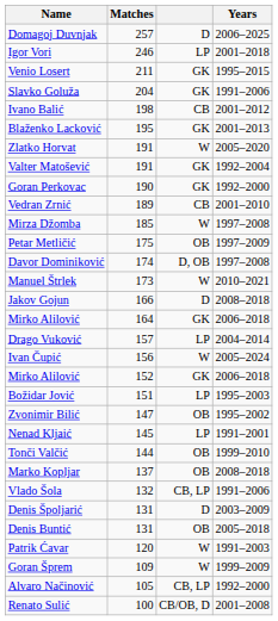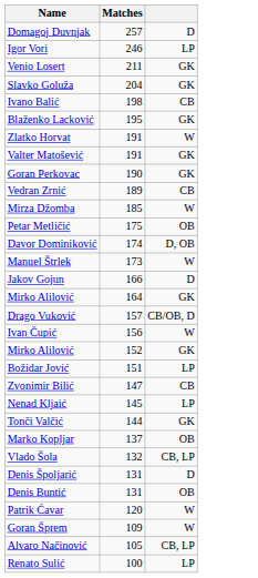- column: Years | 2006–2025 | 2001–2018 | 1995–2015 | 1991–2006 | 2001–2012 | 2001–2013 | 2005–2020 | 1992–2004 | 1992–2000 | 2001–2010 | 1997–2008 | 1997–2009 | 1997–2008 | 2010–2021 | 2008–2018 | 2006–2018 | 2004–2014 | 2005–2024 | 2006–2018 | 1995–2003 | 1995–2002 | 1991–2001 | 1999–2010 | 2008–2018 | 1991–2006 | 2003–2009 | 2005–2018 | 1991–2003 | 1999–2009 | 1992–2000 | 2001–2008
Drago Vuković | column 3: LP -> CB/OB, D
Zvonimir Bilić | column 3: OB -> CB
Tonči Valčić | column 3: OB -> GK
Renato Sulić | column 3: CB/OB, D -> LP
